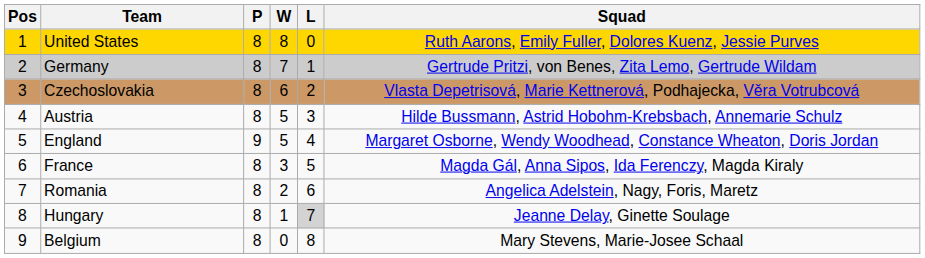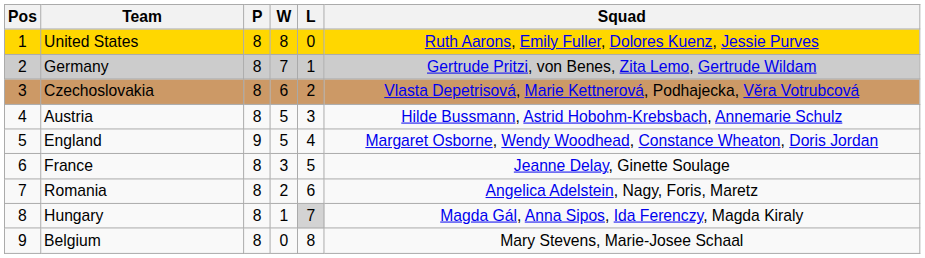France | Squad: Magda Gál, Anna Sipos, Ida Ferenczy, Magda Kiraly -> Jeanne Delay, Ginette Soulage
Hungary | Squad: Jeanne Delay, Ginette Soulage -> Magda Gál, Anna Sipos, Ida Ferenczy, Magda Kiraly
